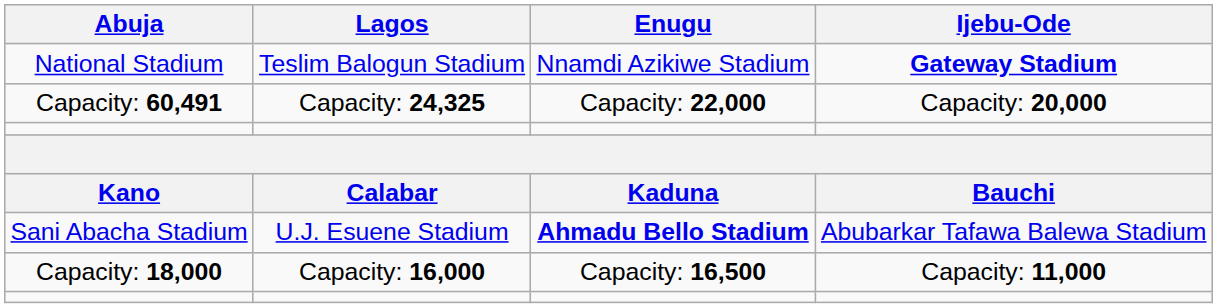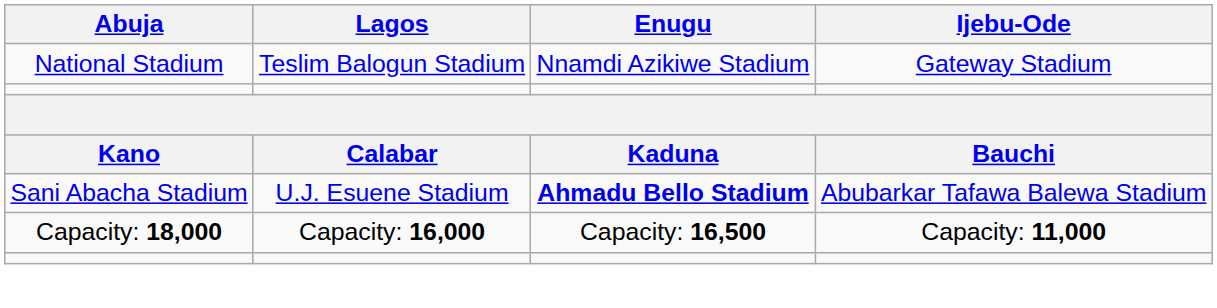National Stadium | Ijebu-Ode: bold -> normal
- row: Capacity: 60,491 | Capacity: 24,325 | Capacity: 22,000 | Capacity: 20,000
